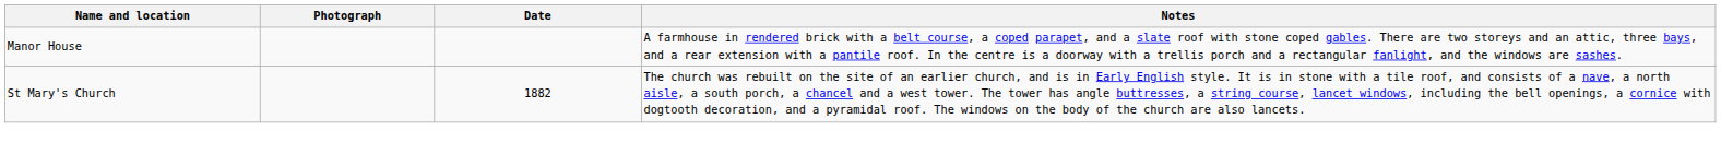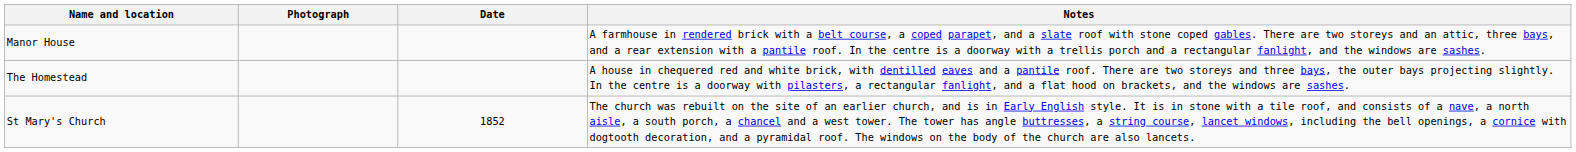+ row: The Homestead | A house in chequered red and white brick, with dentilled eaves and a pantile roof. There are two storeys and three bays, the outer bays projecting slightly. In the centre is a doorway with pilasters, a rectangular fanlight, and a flat hood on brackets, and the windows are sashes.
St Mary's Church | Date: 1882 -> 1852
